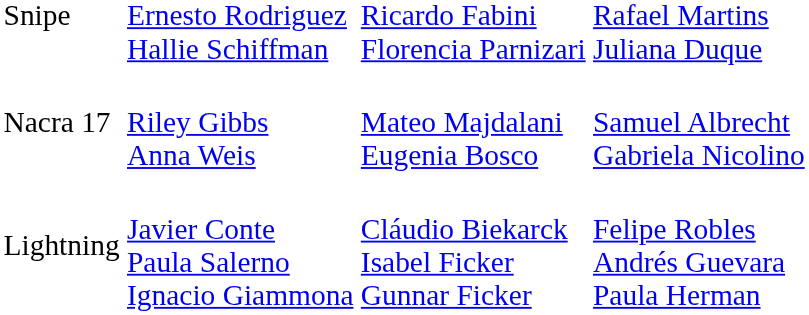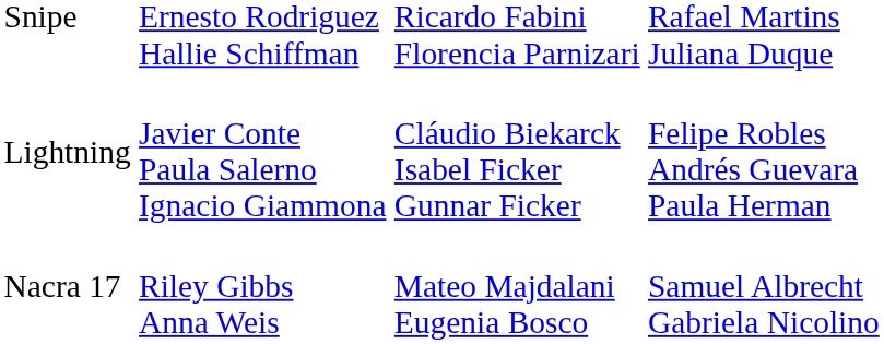rows swapped: Lightning <-> Nacra 17
